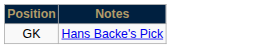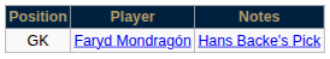+ column: Player | Faryd Mondragón
